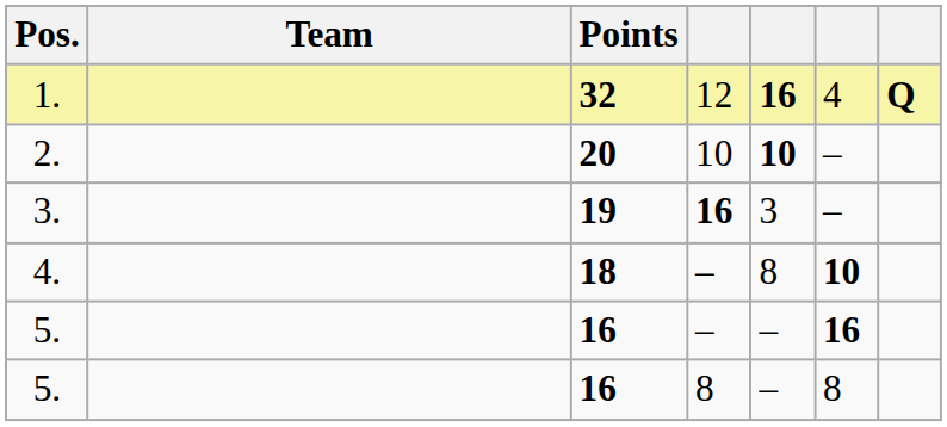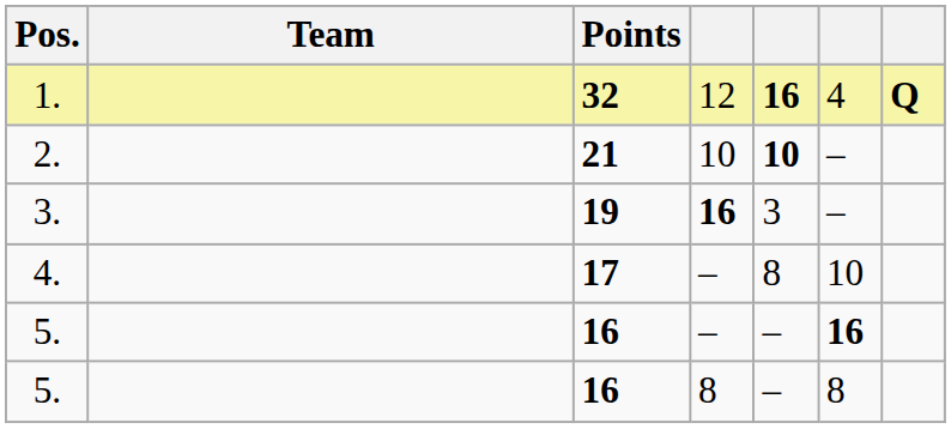2. | Points: 20 -> 21
4. | Points: 18 -> 17
4. | column 6: bold -> normal
